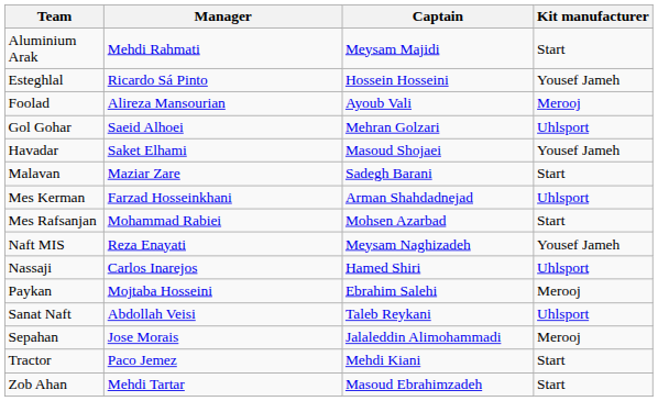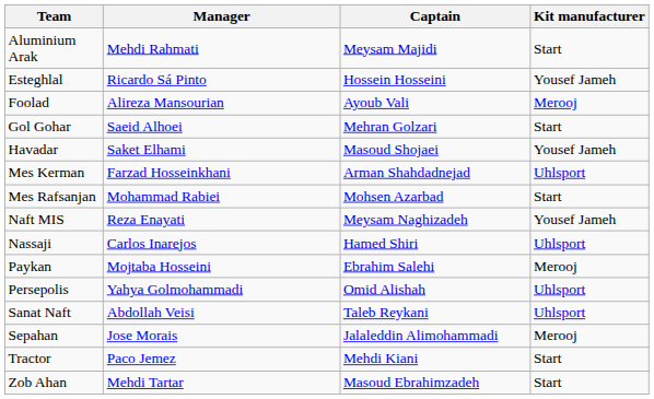Gol Gohar | Kit manufacturer: Uhlsport -> Start
- row: Malavan | Maziar Zare | Sadegh Barani | Start
+ row: Persepolis | Yahya Golmohammadi | Omid Alishah | Uhlsport
